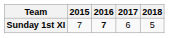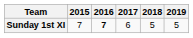+ column: 2019 | 5
